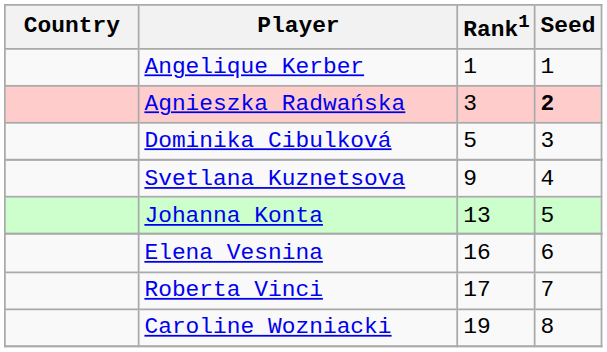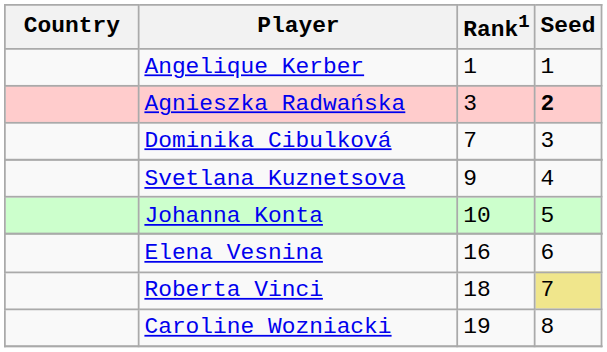Dominika Cibulková | Rank1: 5 -> 7
Johanna Konta | Rank1: 13 -> 10
Roberta Vinci | Rank1: 17 -> 18
Roberta Vinci | Seed: no background -> khaki background
